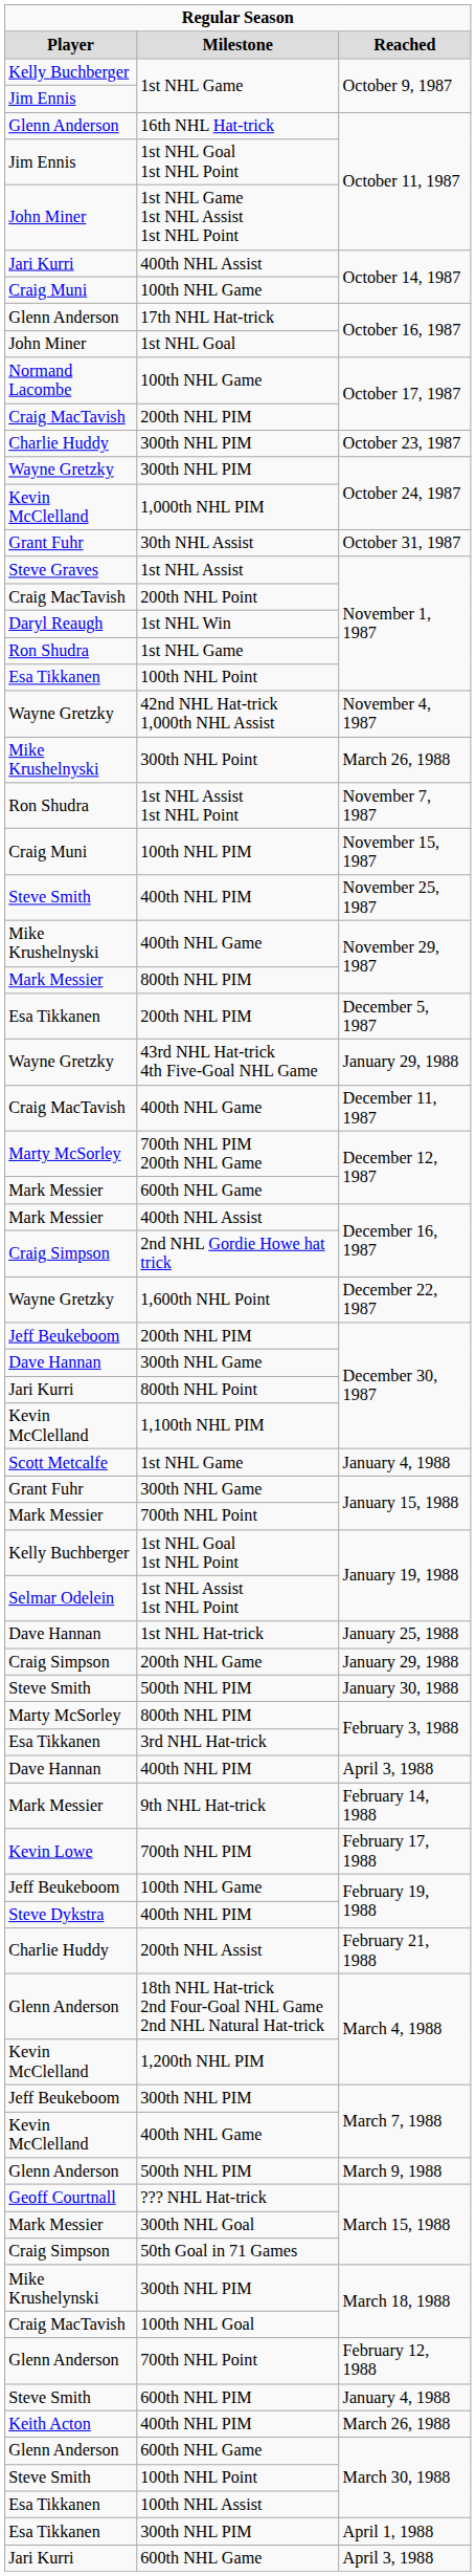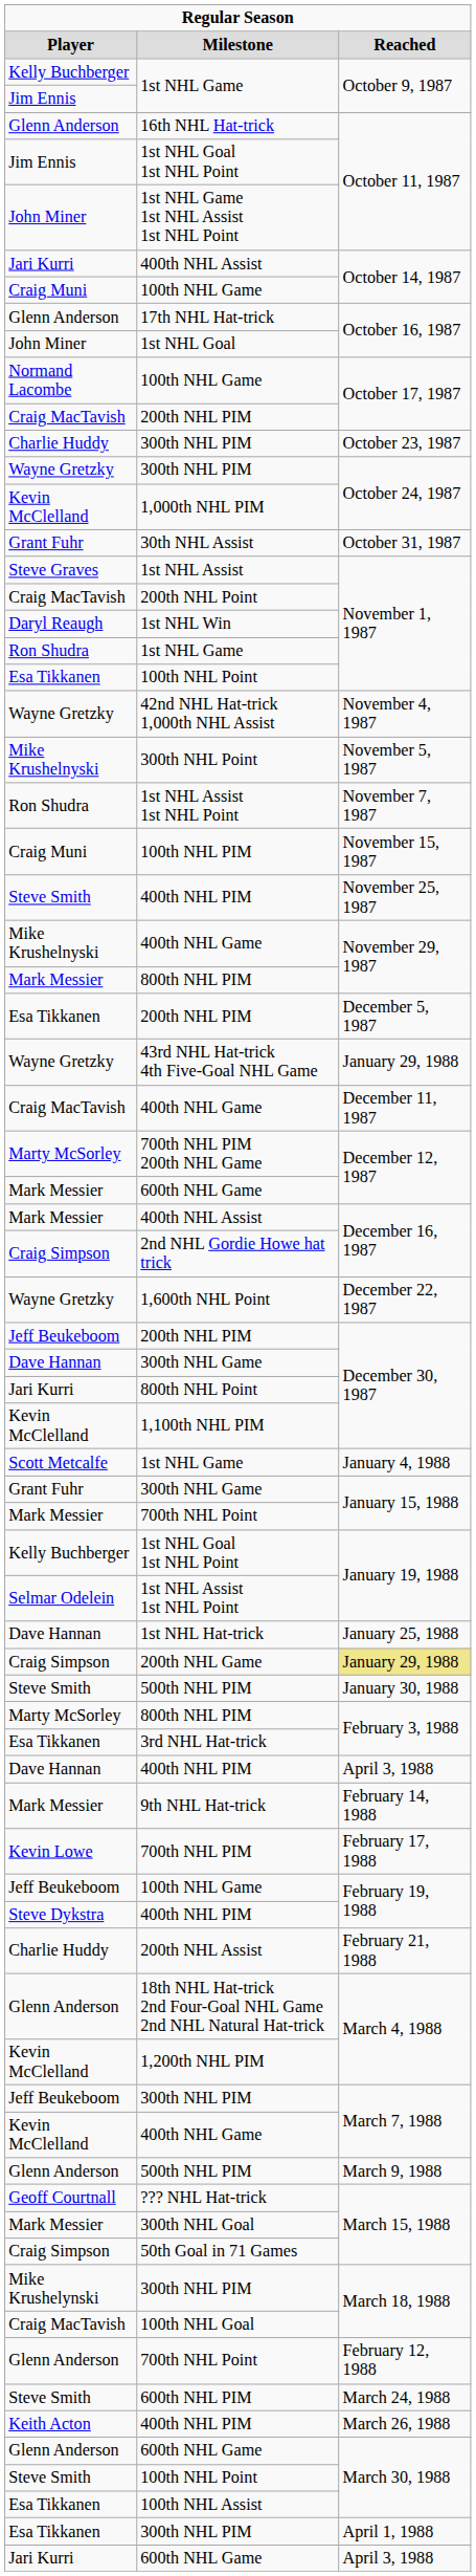300th NHL Point | column 3: March 26, 1988 -> November 5, 1987
200th NHL Game | column 3: no background -> khaki background
600th NHL PIM | column 3: January 4, 1988 -> March 24, 1988
